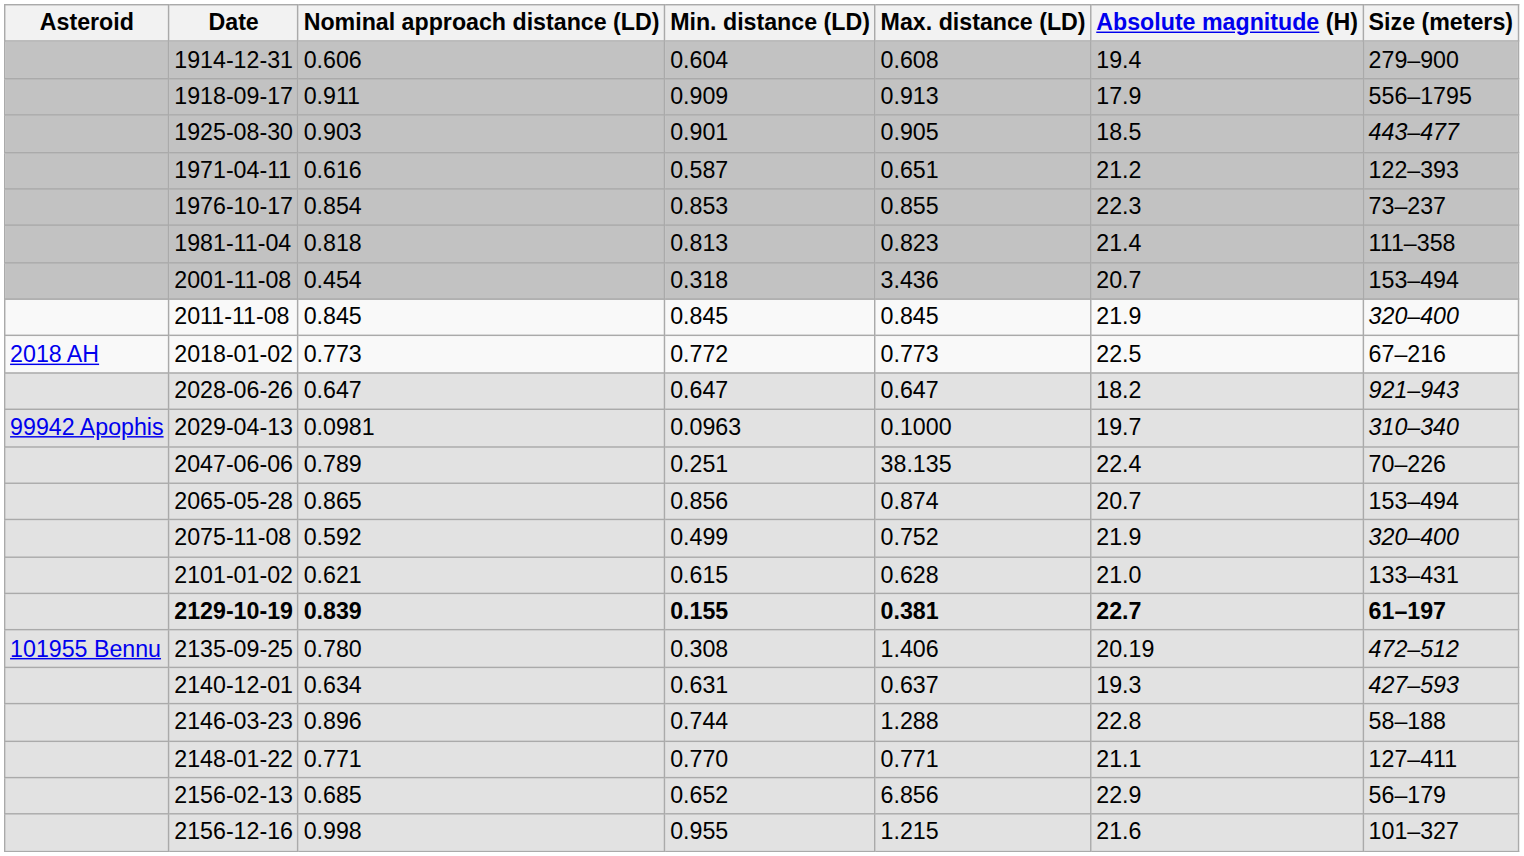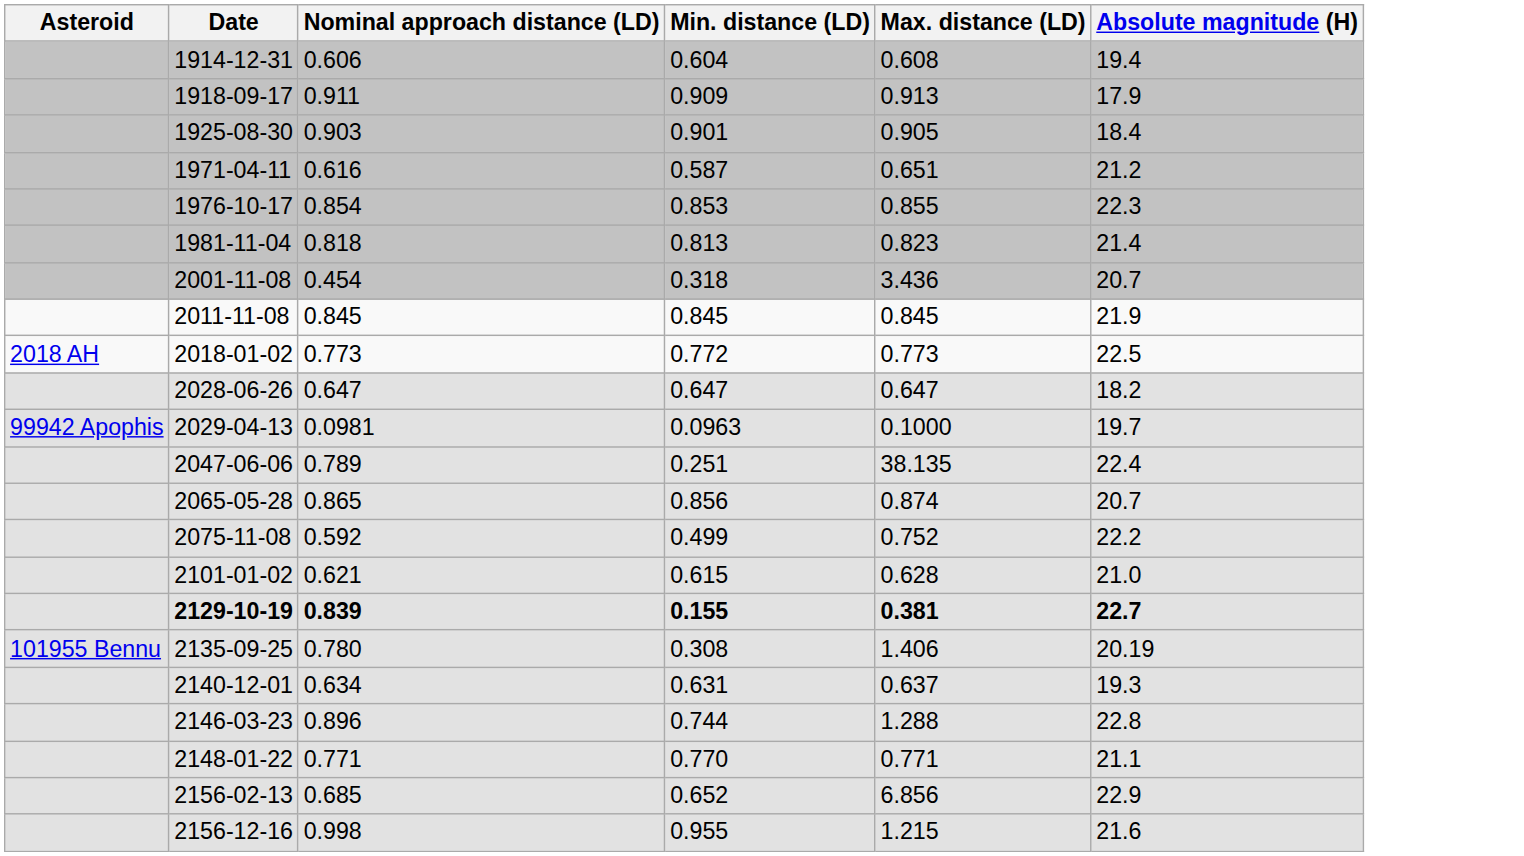- column: Size (meters) | 279–900 | 556–1795 | 443–477 | 122–393 | 73–237 | 111–358 | 153–494 | 320–400 | 67–216 | 921–943 | 310–340 | 70–226 | 153–494 | 320–400 | 133–431 | 61–197 | 472–512 | 427–593 | 58–188 | 127–411 | 56–179 | 101–327
1925-08-30 | Absolute magnitude (H): 18.5 -> 18.4
2075-11-08 | Absolute magnitude (H): 21.9 -> 22.2
